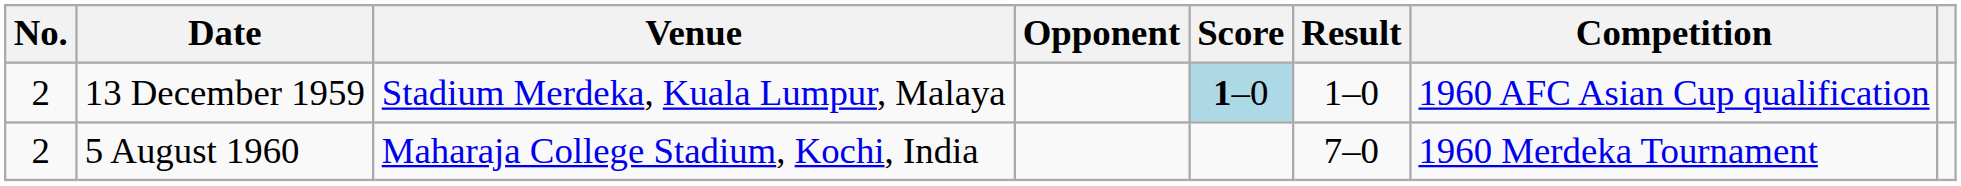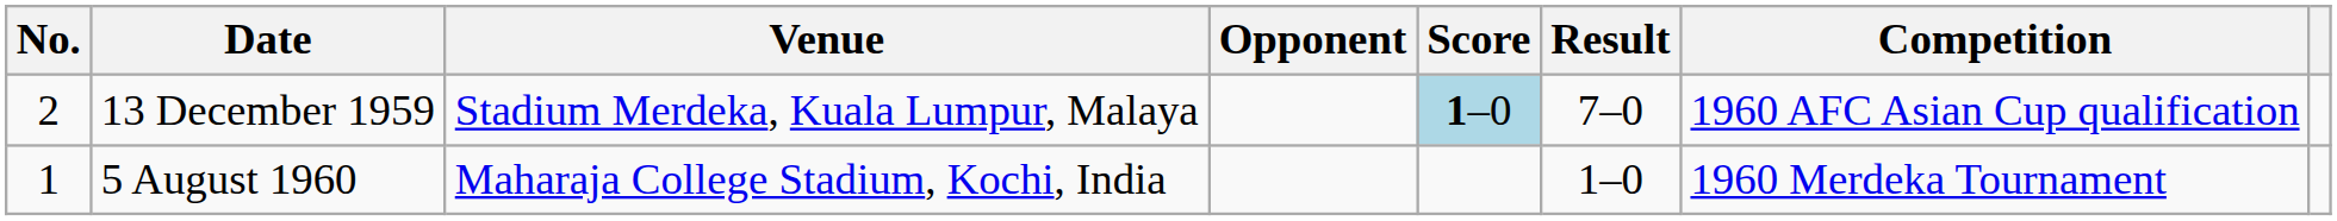13 December 1959 | Result: 1–0 -> 7–0
5 August 1960 | No.: 2 -> 1
5 August 1960 | Result: 7–0 -> 1–0
